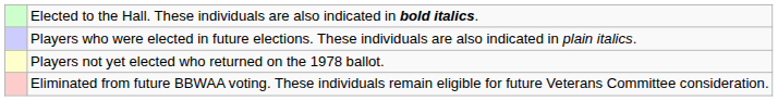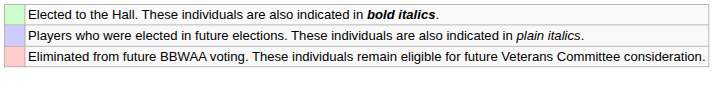- row: Players not yet elected who returned on the 1978 ballot.
